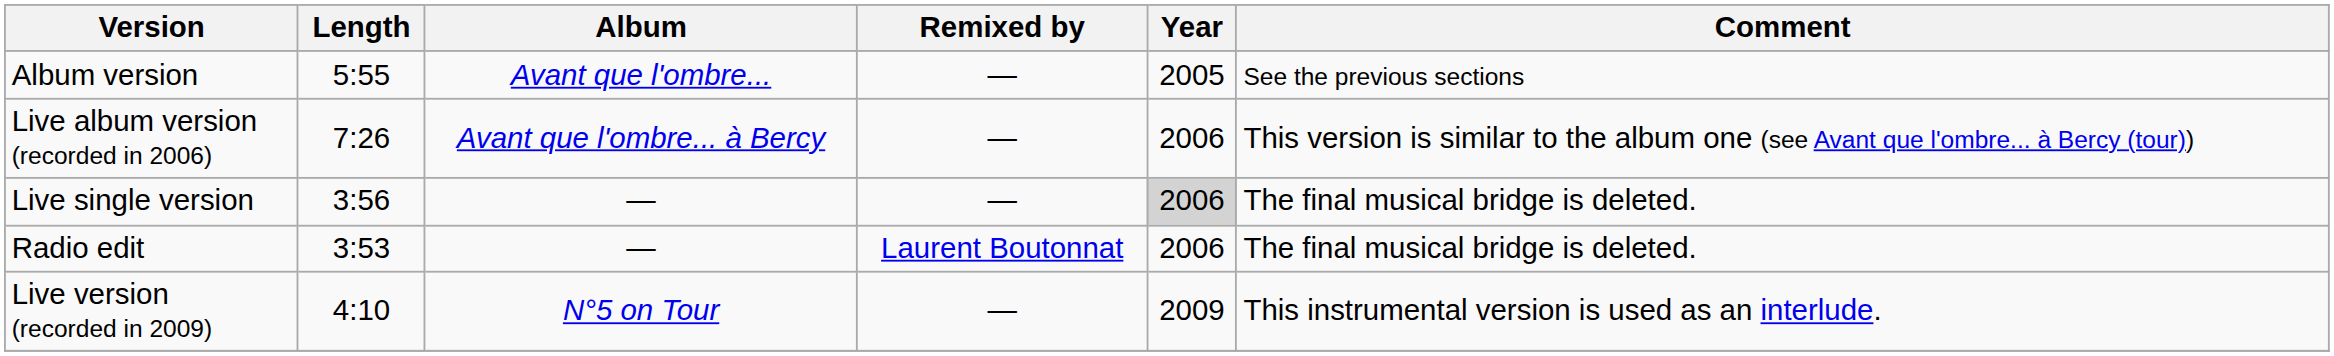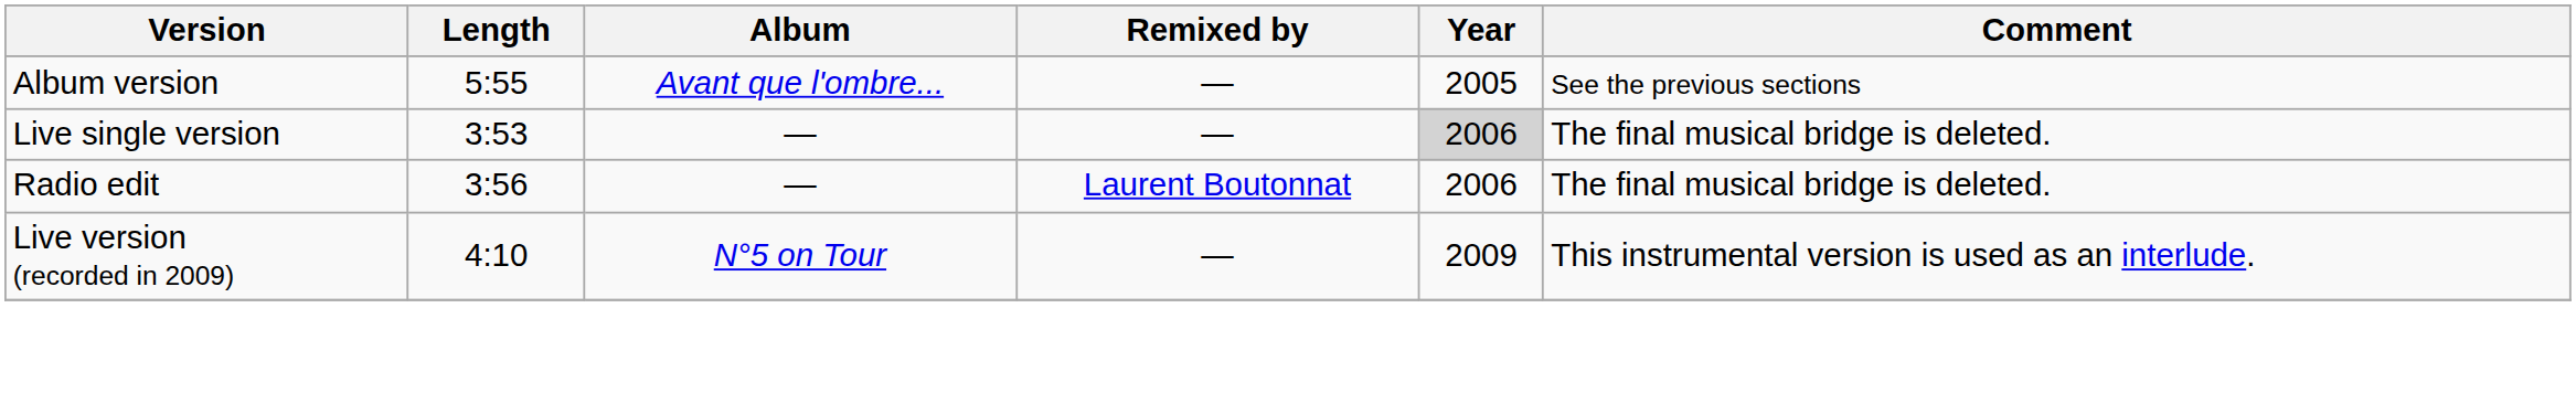- row: Live album version (recorded in 2006) | 7:26 | Avant que l'ombre... à Bercy | — | 2006 | This version is similar to the album one (see Avant que l'ombre... à Bercy (tour))
Live single version | Length: 3:56 -> 3:53
Radio edit | Length: 3:53 -> 3:56
